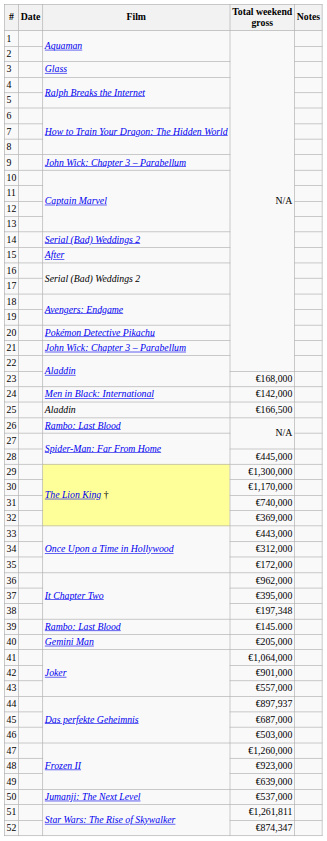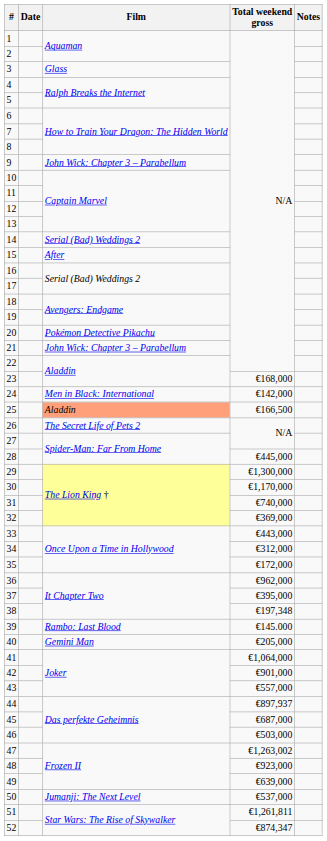25 | Film: no background -> lightsalmon background
26 | Film: Rambo: Last Blood -> The Secret Life of Pets 2
47 | Total weekend gross: €1,260,000 -> €1,263,002
